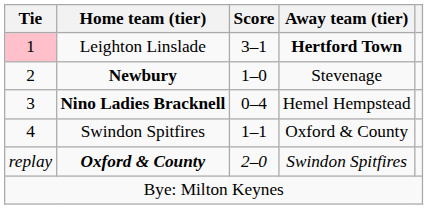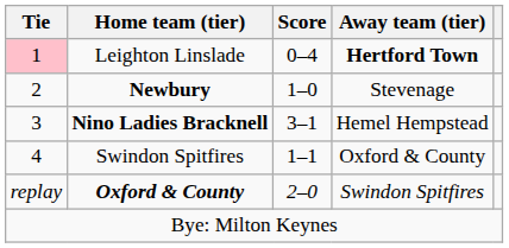Leighton Linslade | Score: 3–1 -> 0–4
Nino Ladies Bracknell | Score: 0–4 -> 3–1
